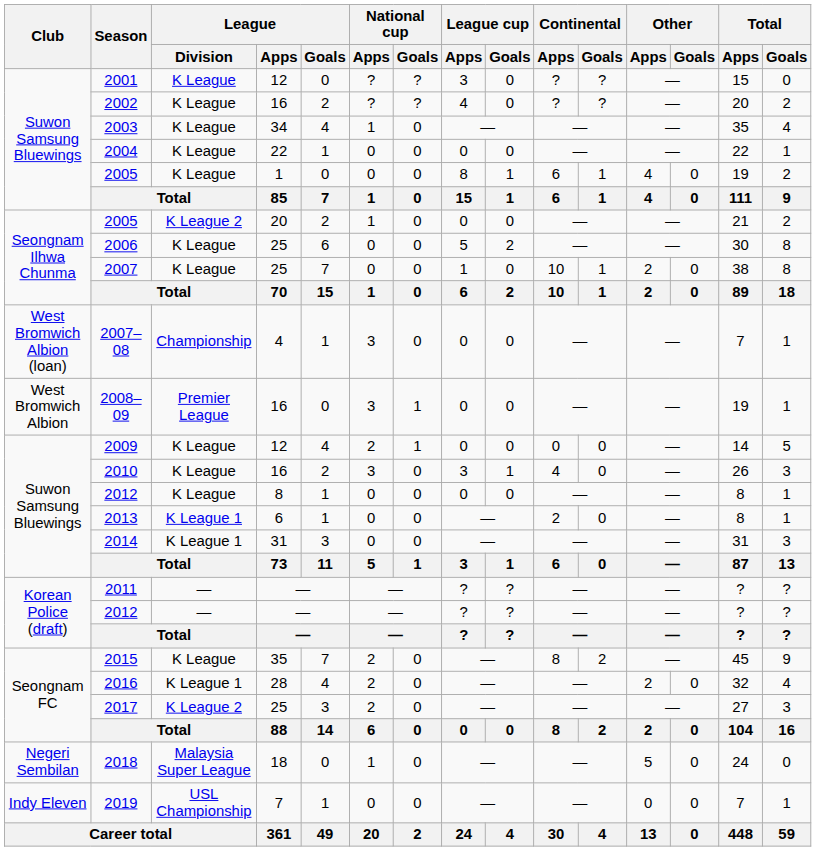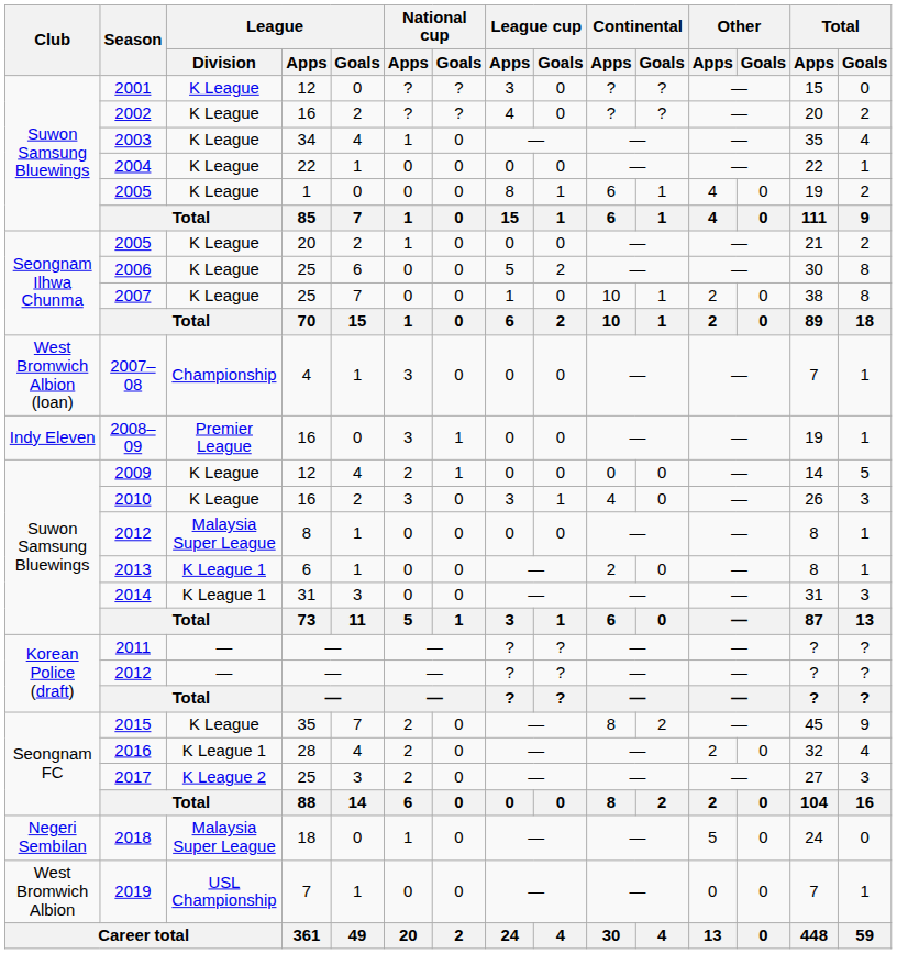2005 / 20 | League / Division: K League 2 -> K League
2008–09 | Club: West Bromwich Albion -> Indy Eleven
2012 / 8 | League / Division: K League -> Malaysia Super League
2019 | Club: Indy Eleven -> West Bromwich Albion
